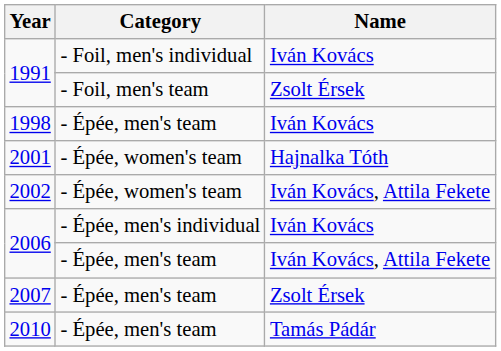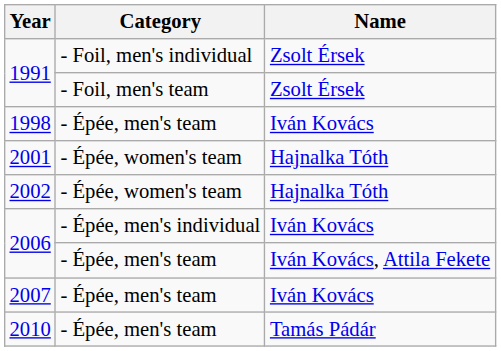1991 / - Foil, men's individual | Name: Iván Kovács -> Zsolt Érsek
2002 | Name: Iván Kovács, Attila Fekete -> Hajnalka Tóth
2007 | Name: Zsolt Érsek -> Iván Kovács
